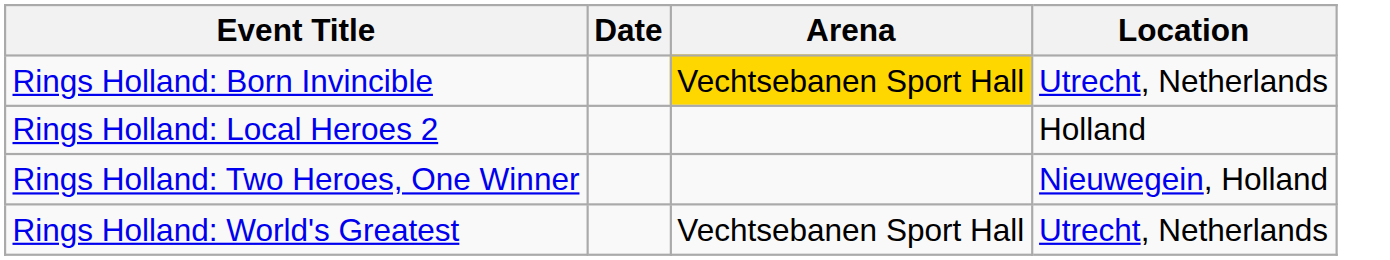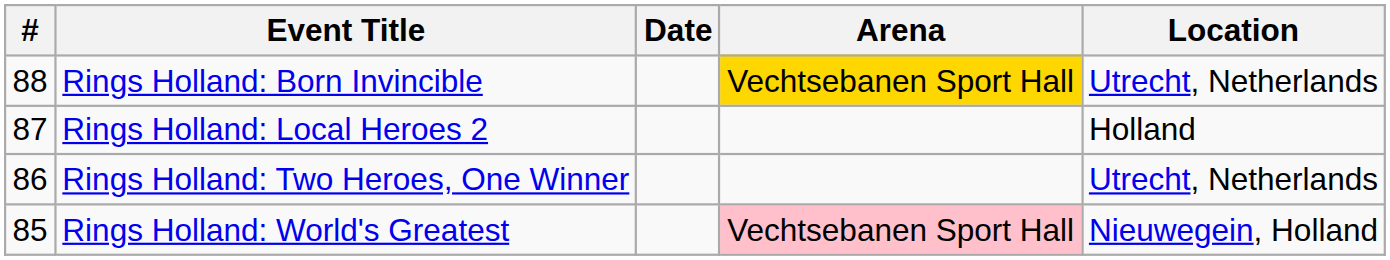+ column: # | 88 | 87 | 86 | 85
Rings Holland: Two Heroes, One Winner | Location: Nieuwegein, Holland -> Utrecht, Netherlands
Rings Holland: World's Greatest | Arena: no background -> pink background
Rings Holland: World's Greatest | Location: Utrecht, Netherlands -> Nieuwegein, Holland
